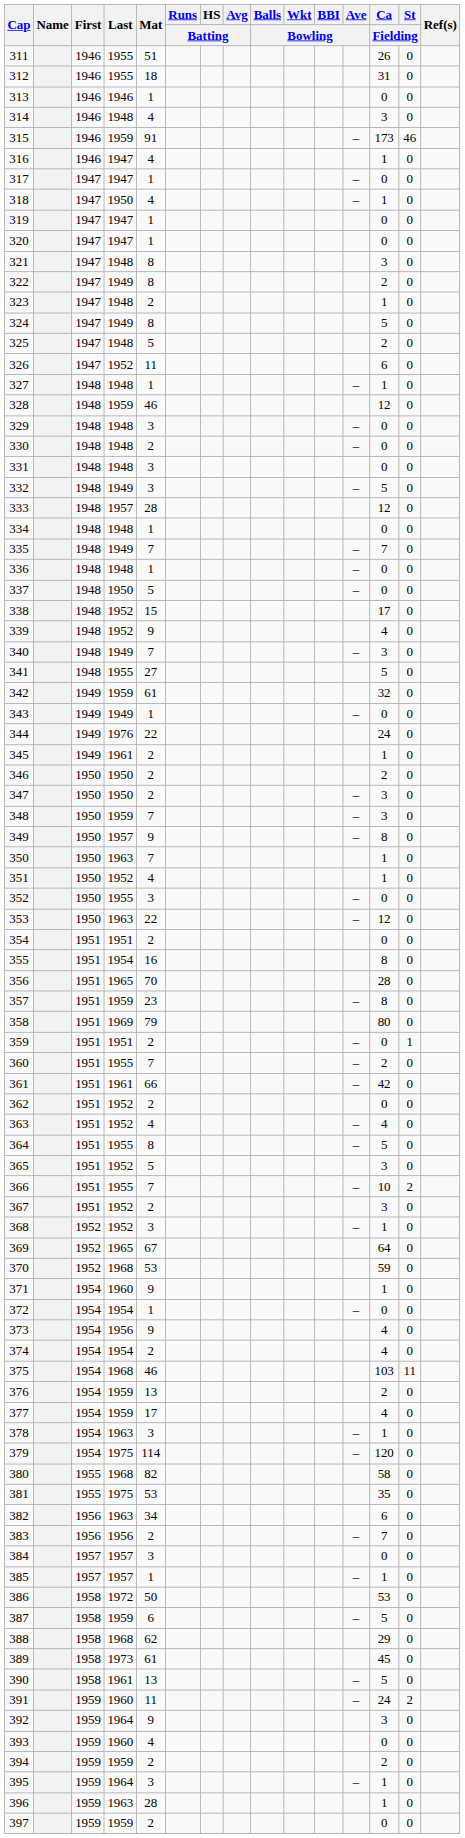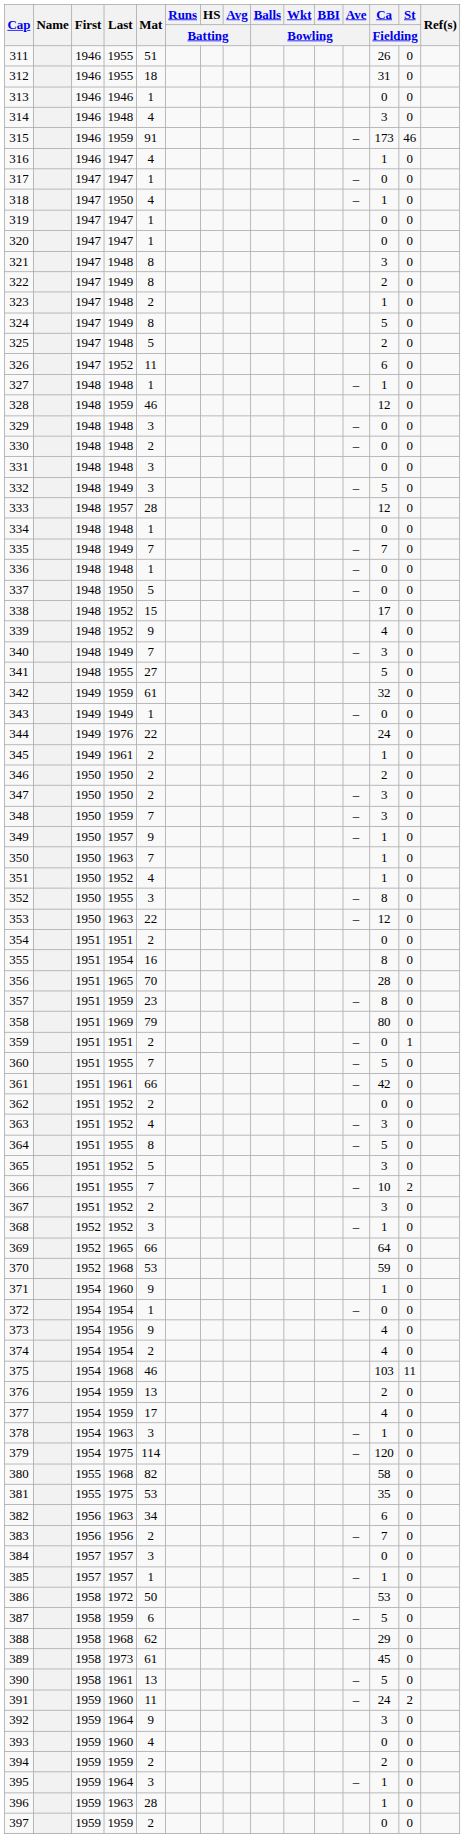349 | Ca / Fielding: 8 -> 1
352 | Ca / Fielding: 0 -> 8
360 | Ca / Fielding: 2 -> 5
363 | Ca / Fielding: 4 -> 3
369 | Mat: 67 -> 66
